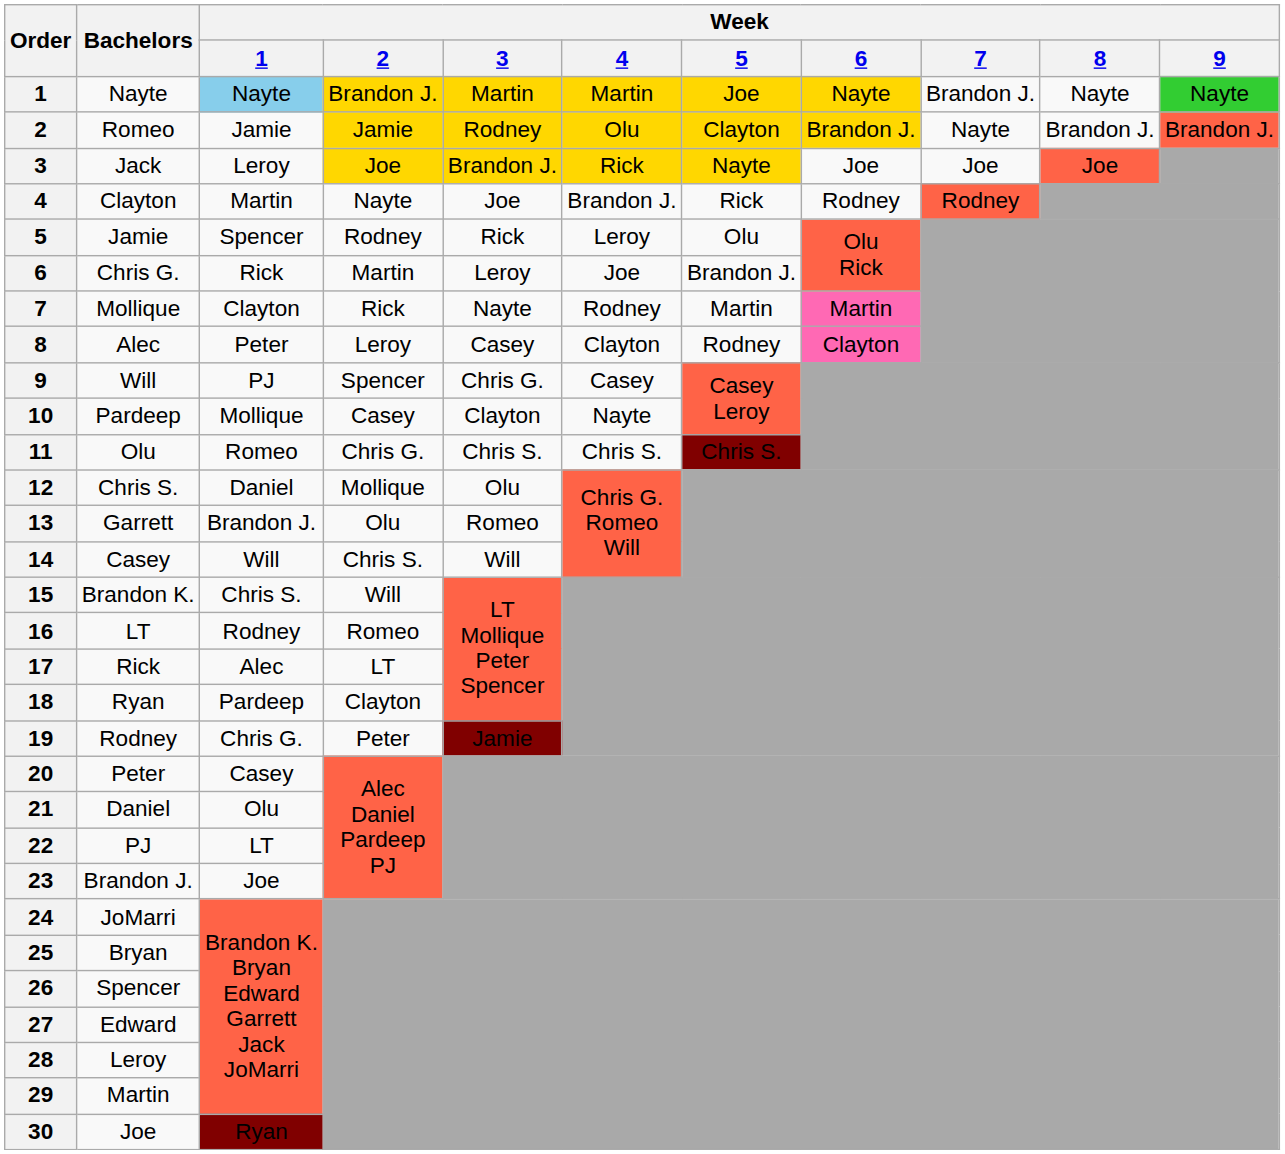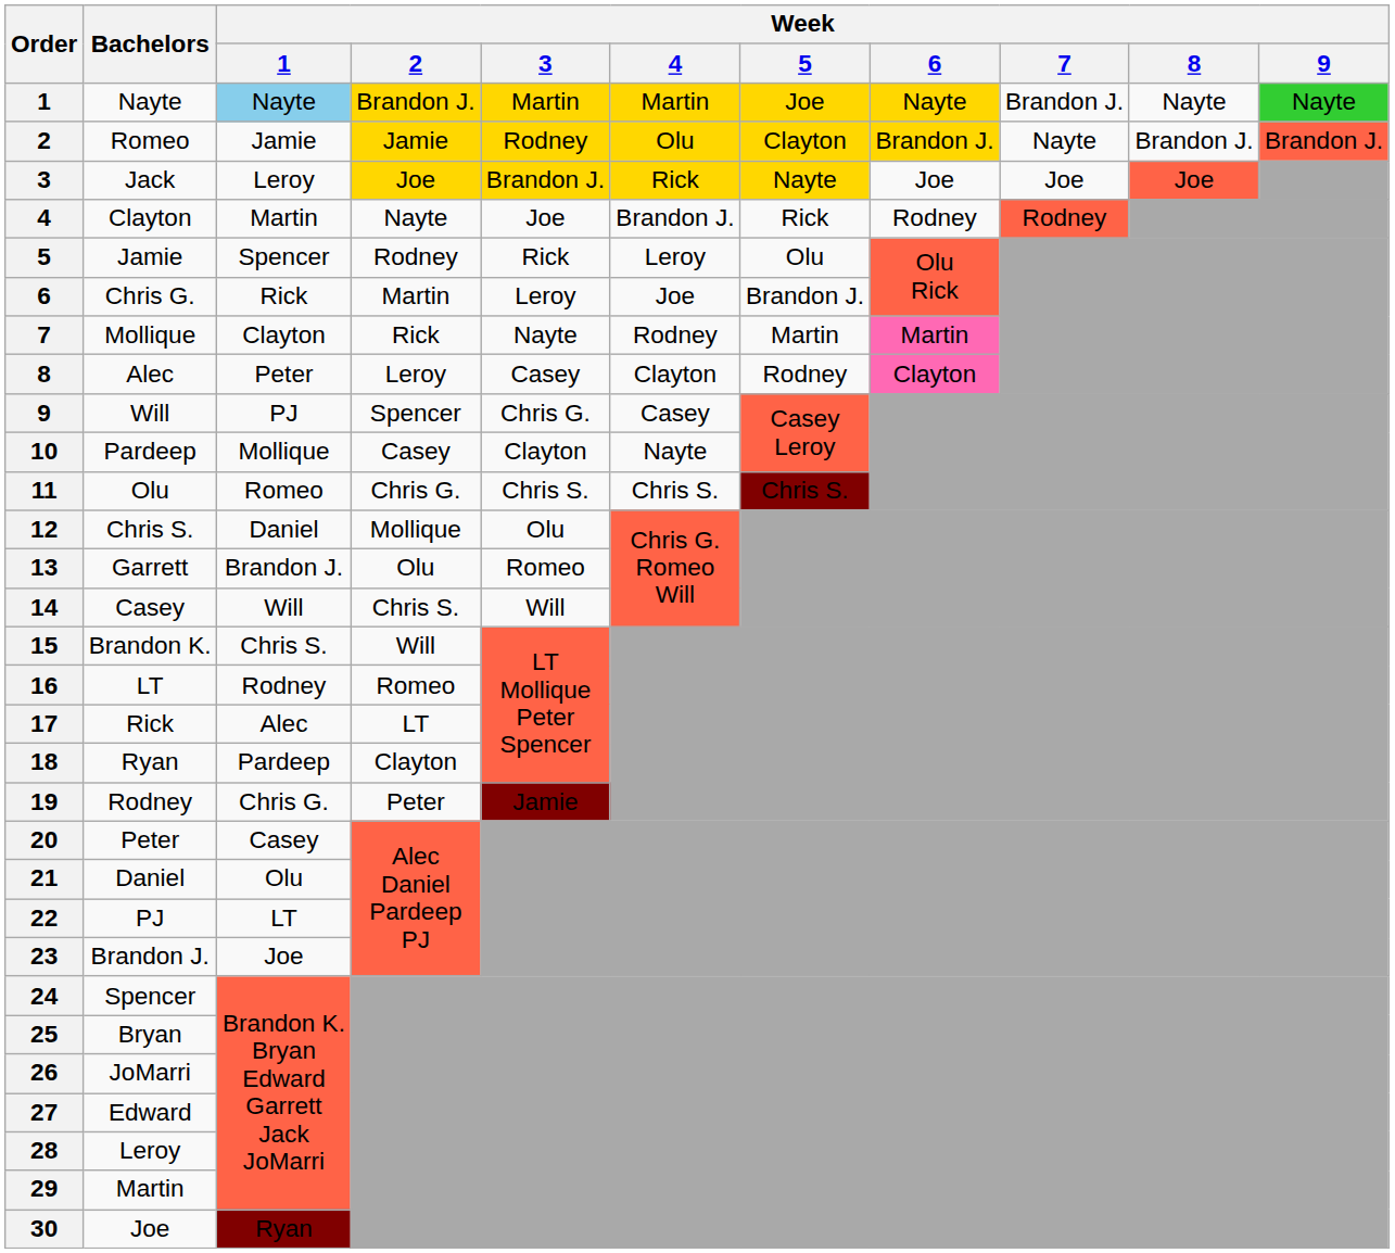24 | Bachelors: JoMarri -> Spencer
26 | Bachelors: Spencer -> JoMarri
